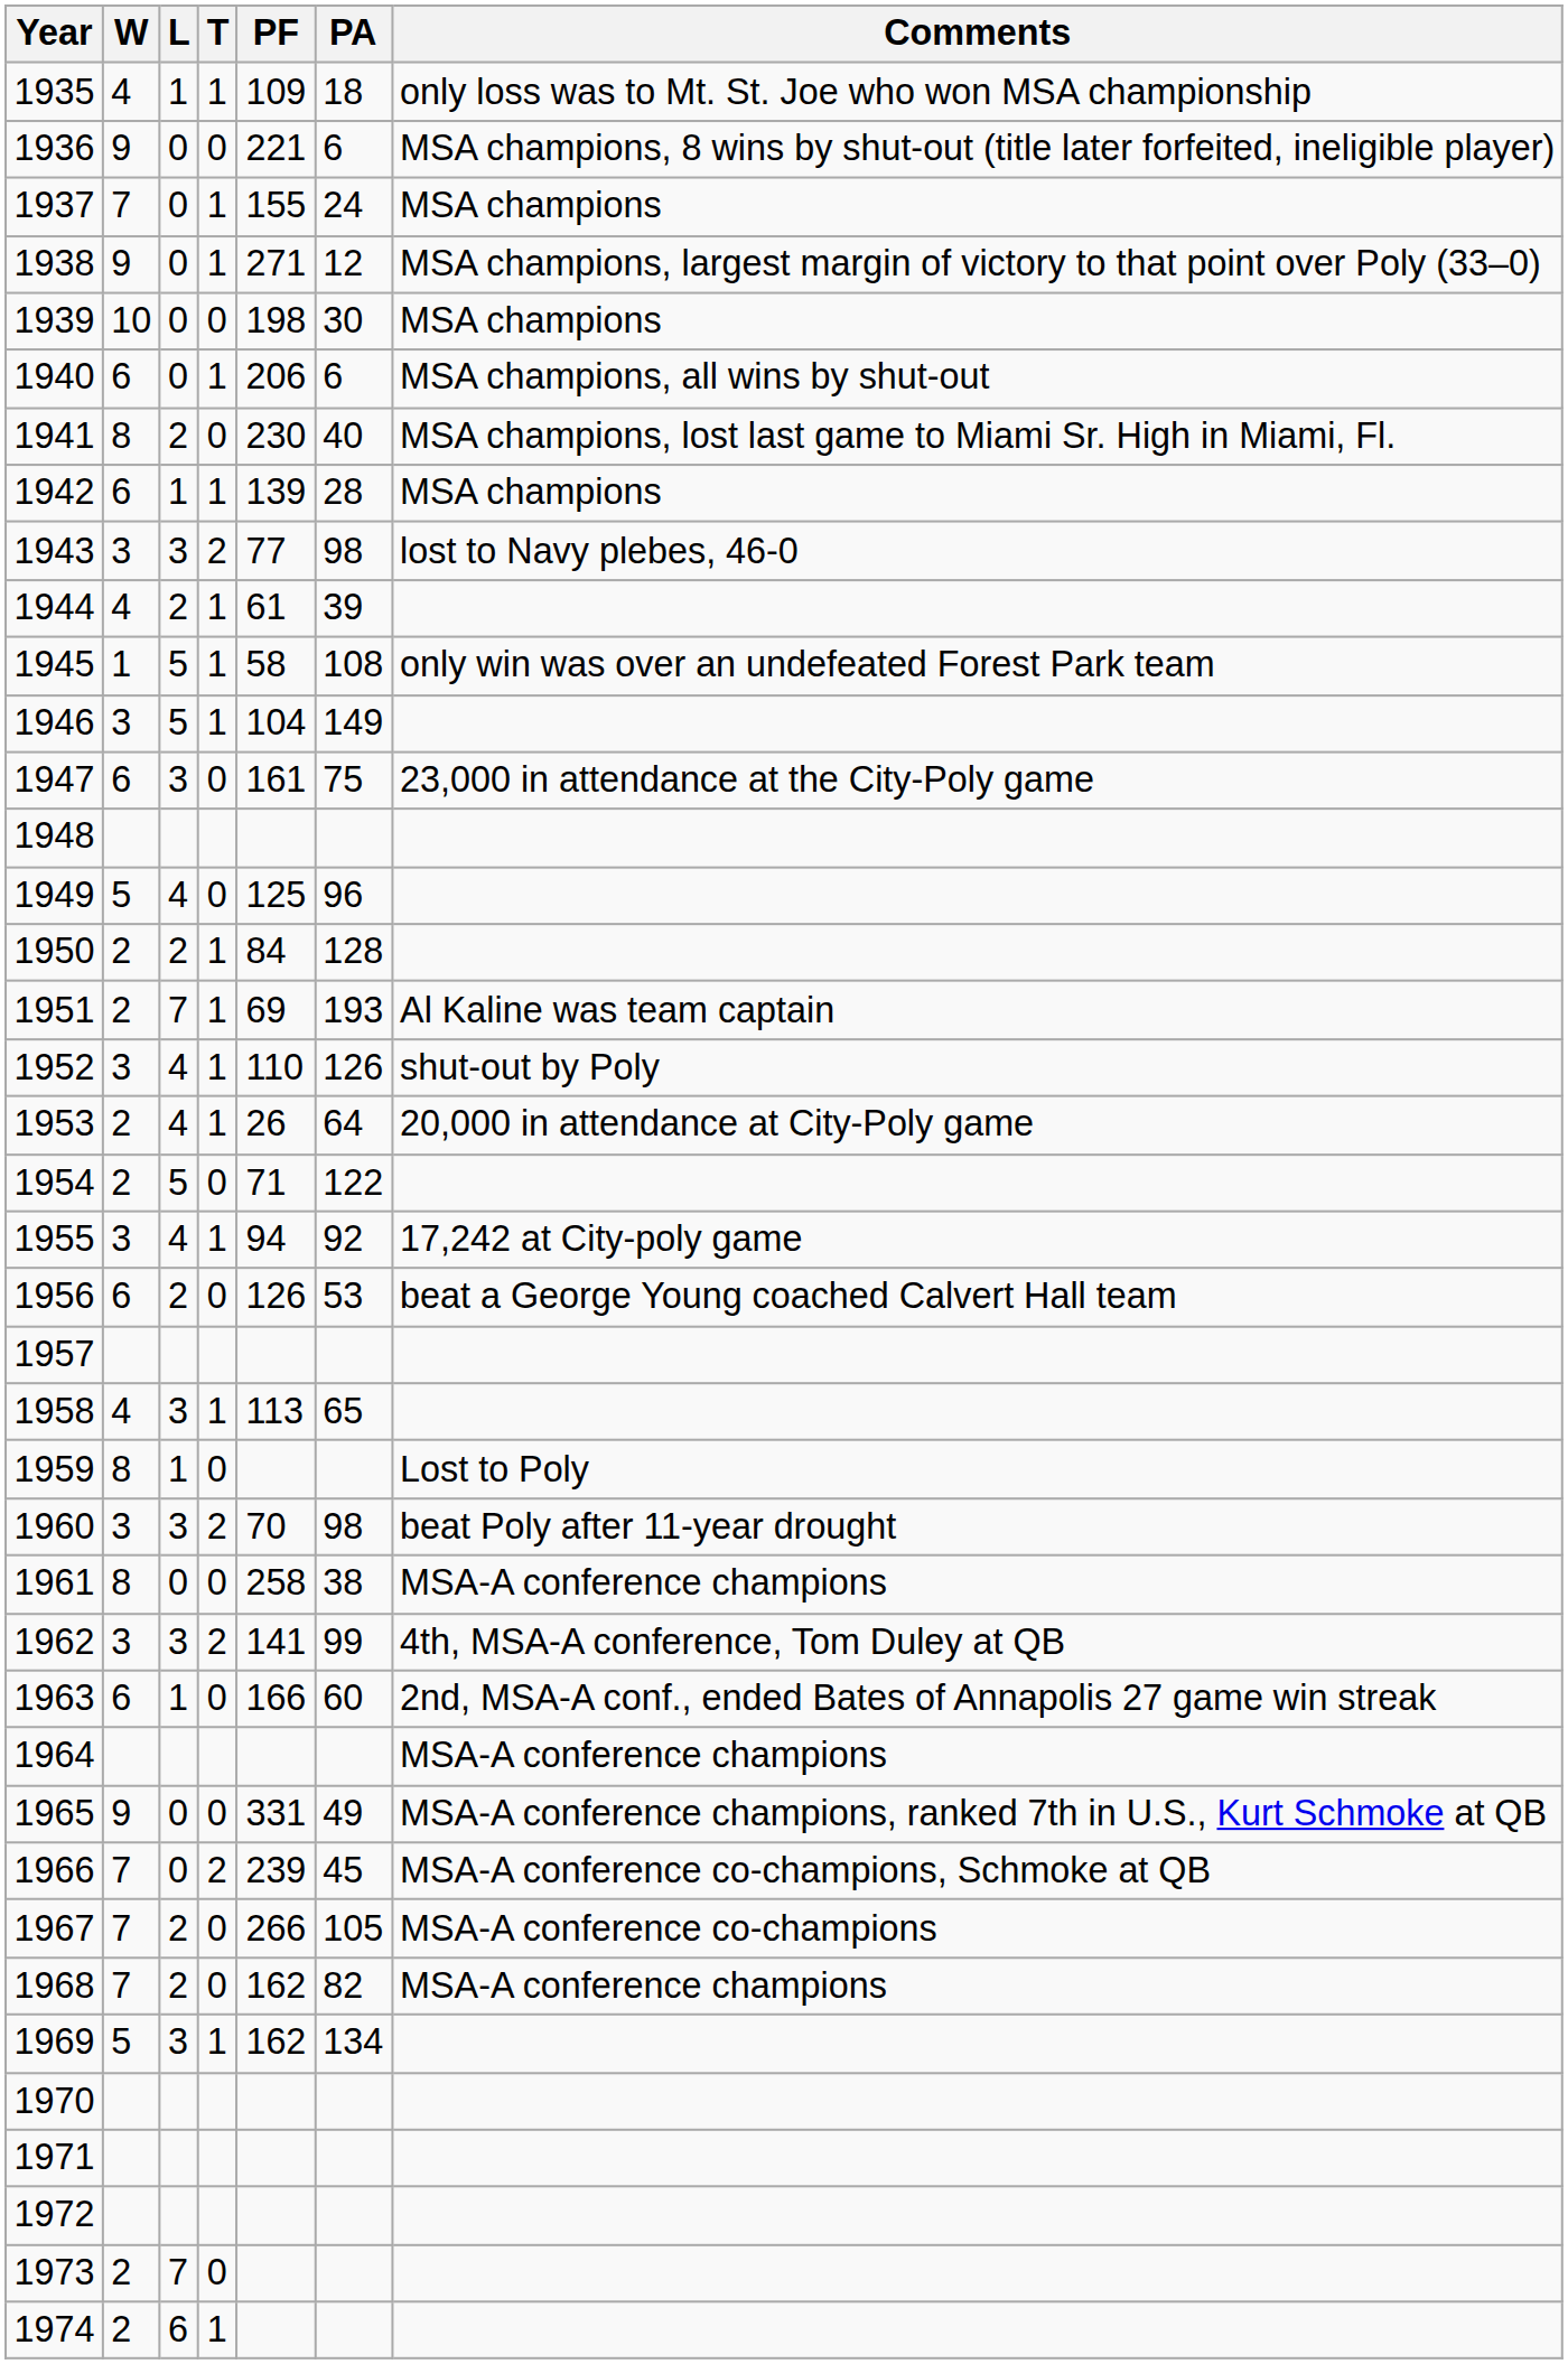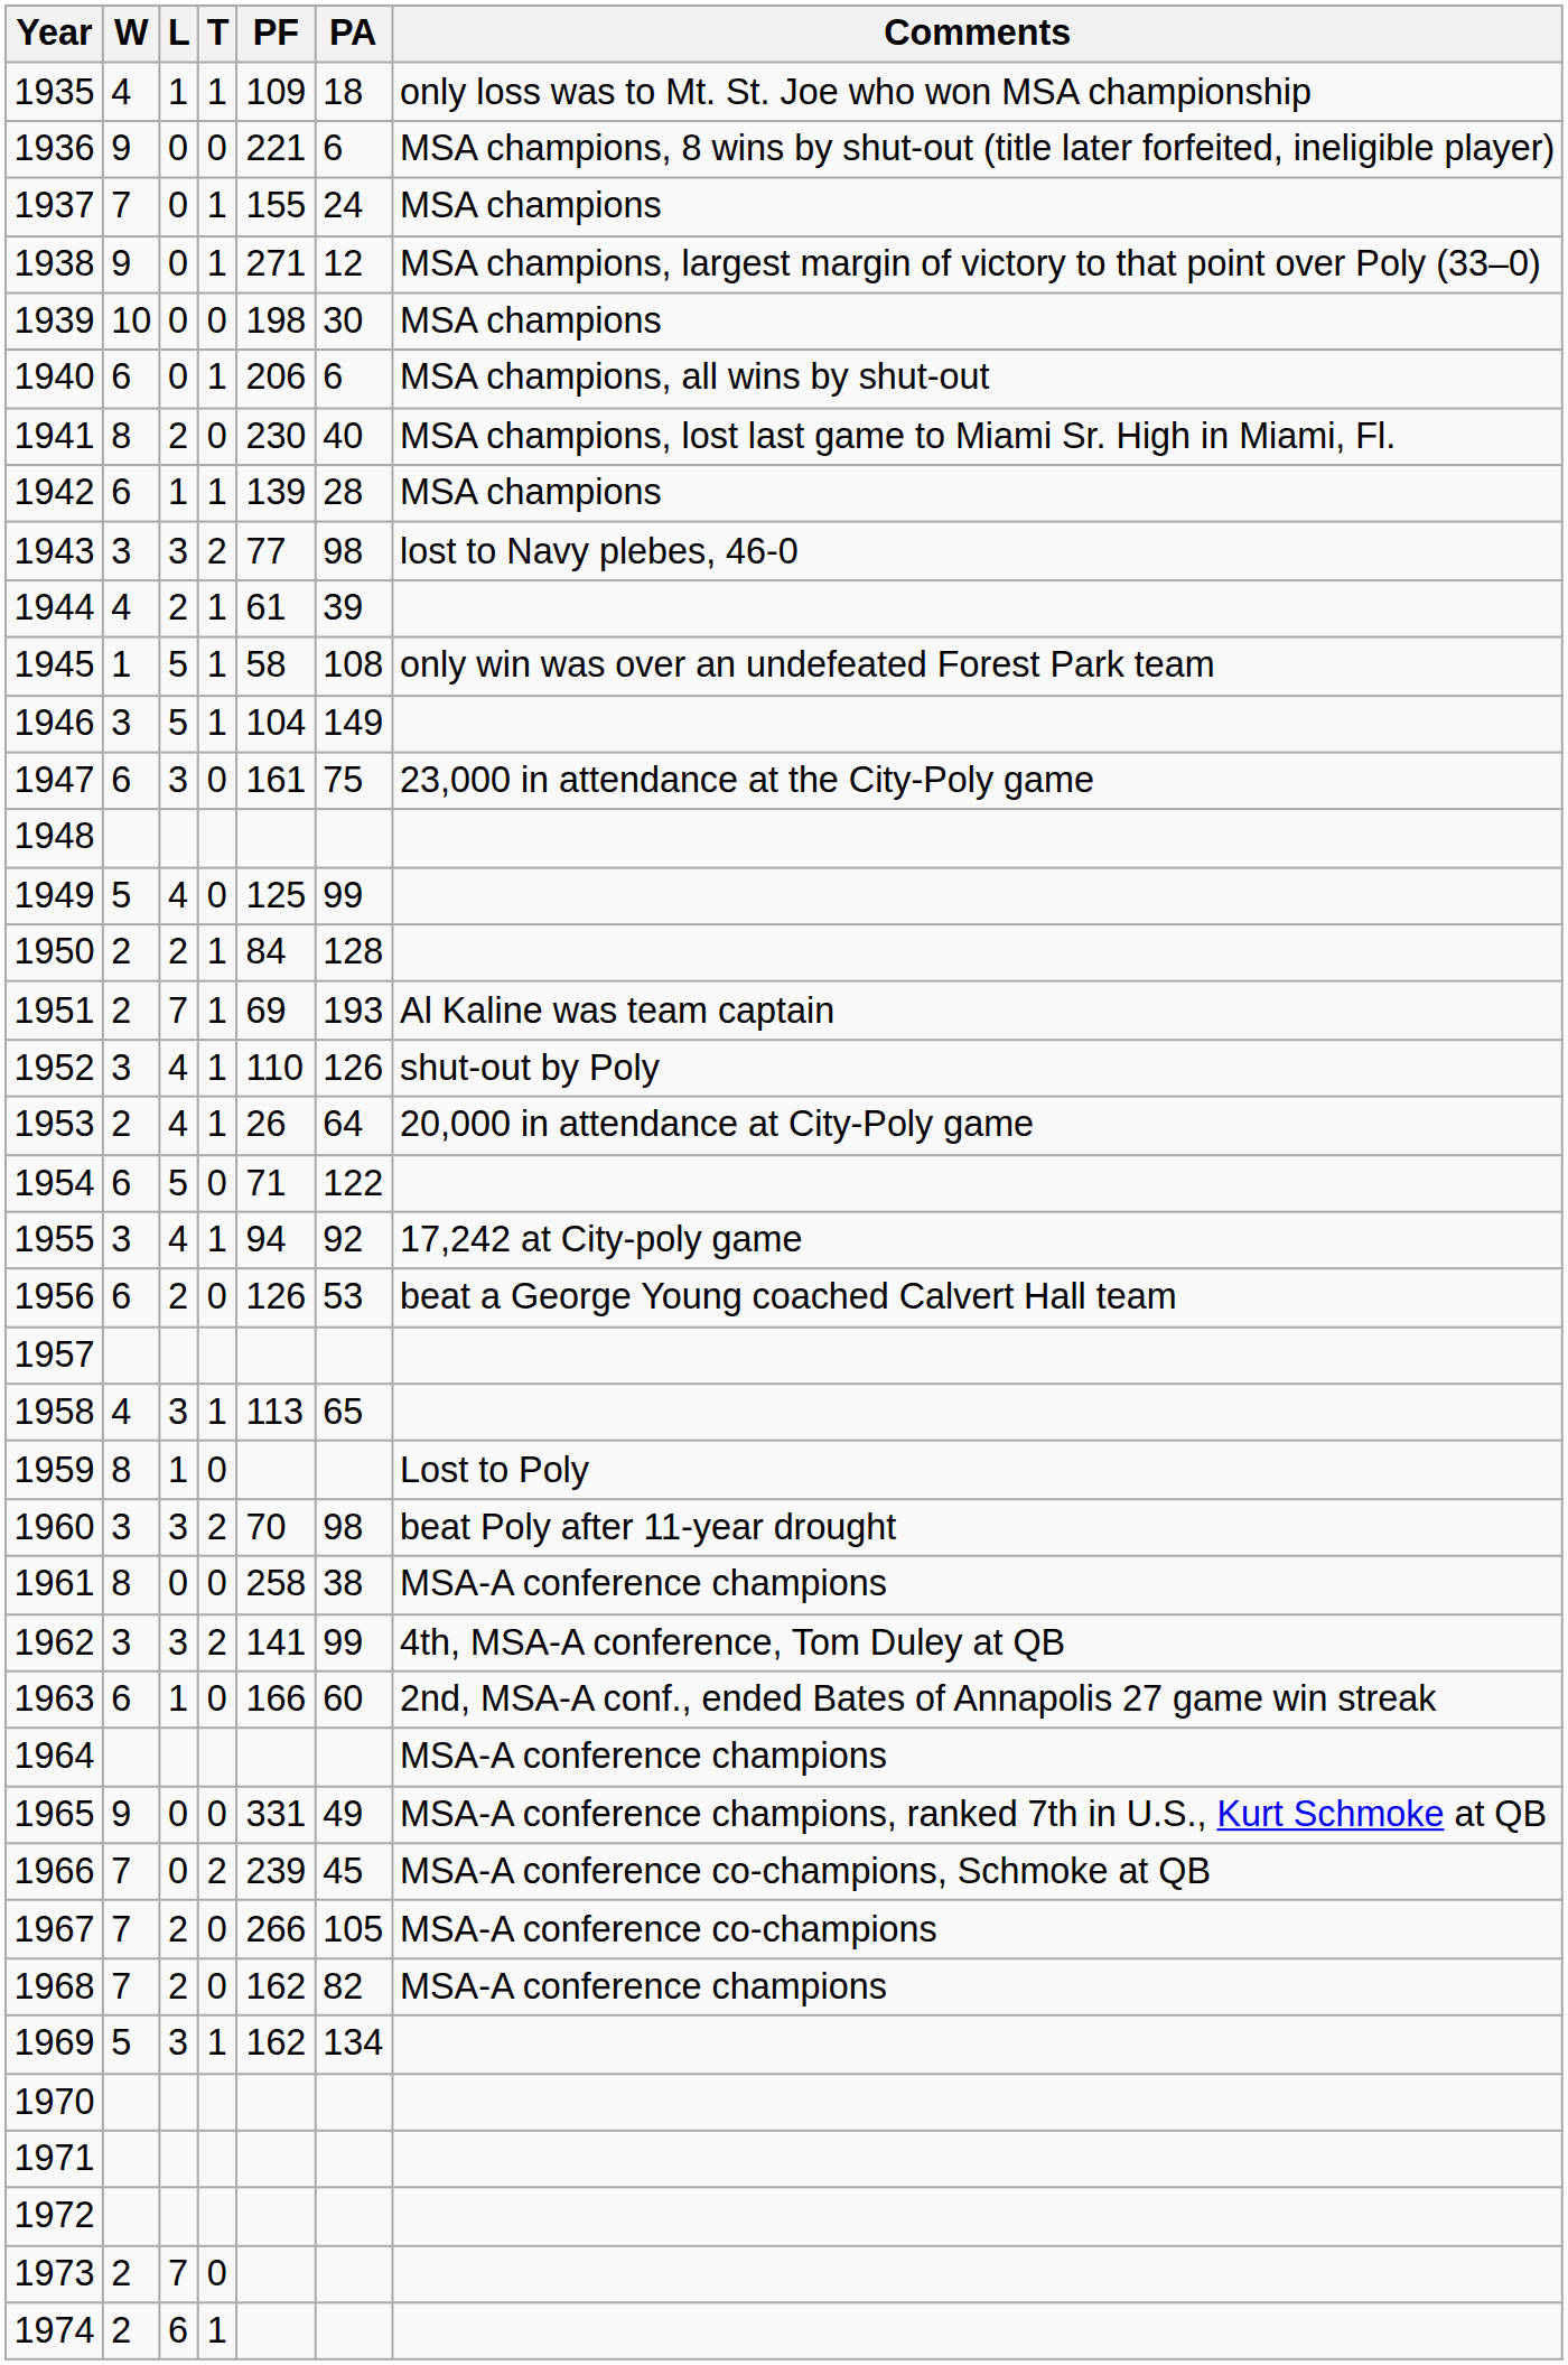1949 | PA: 96 -> 99
1954 | W: 2 -> 6
